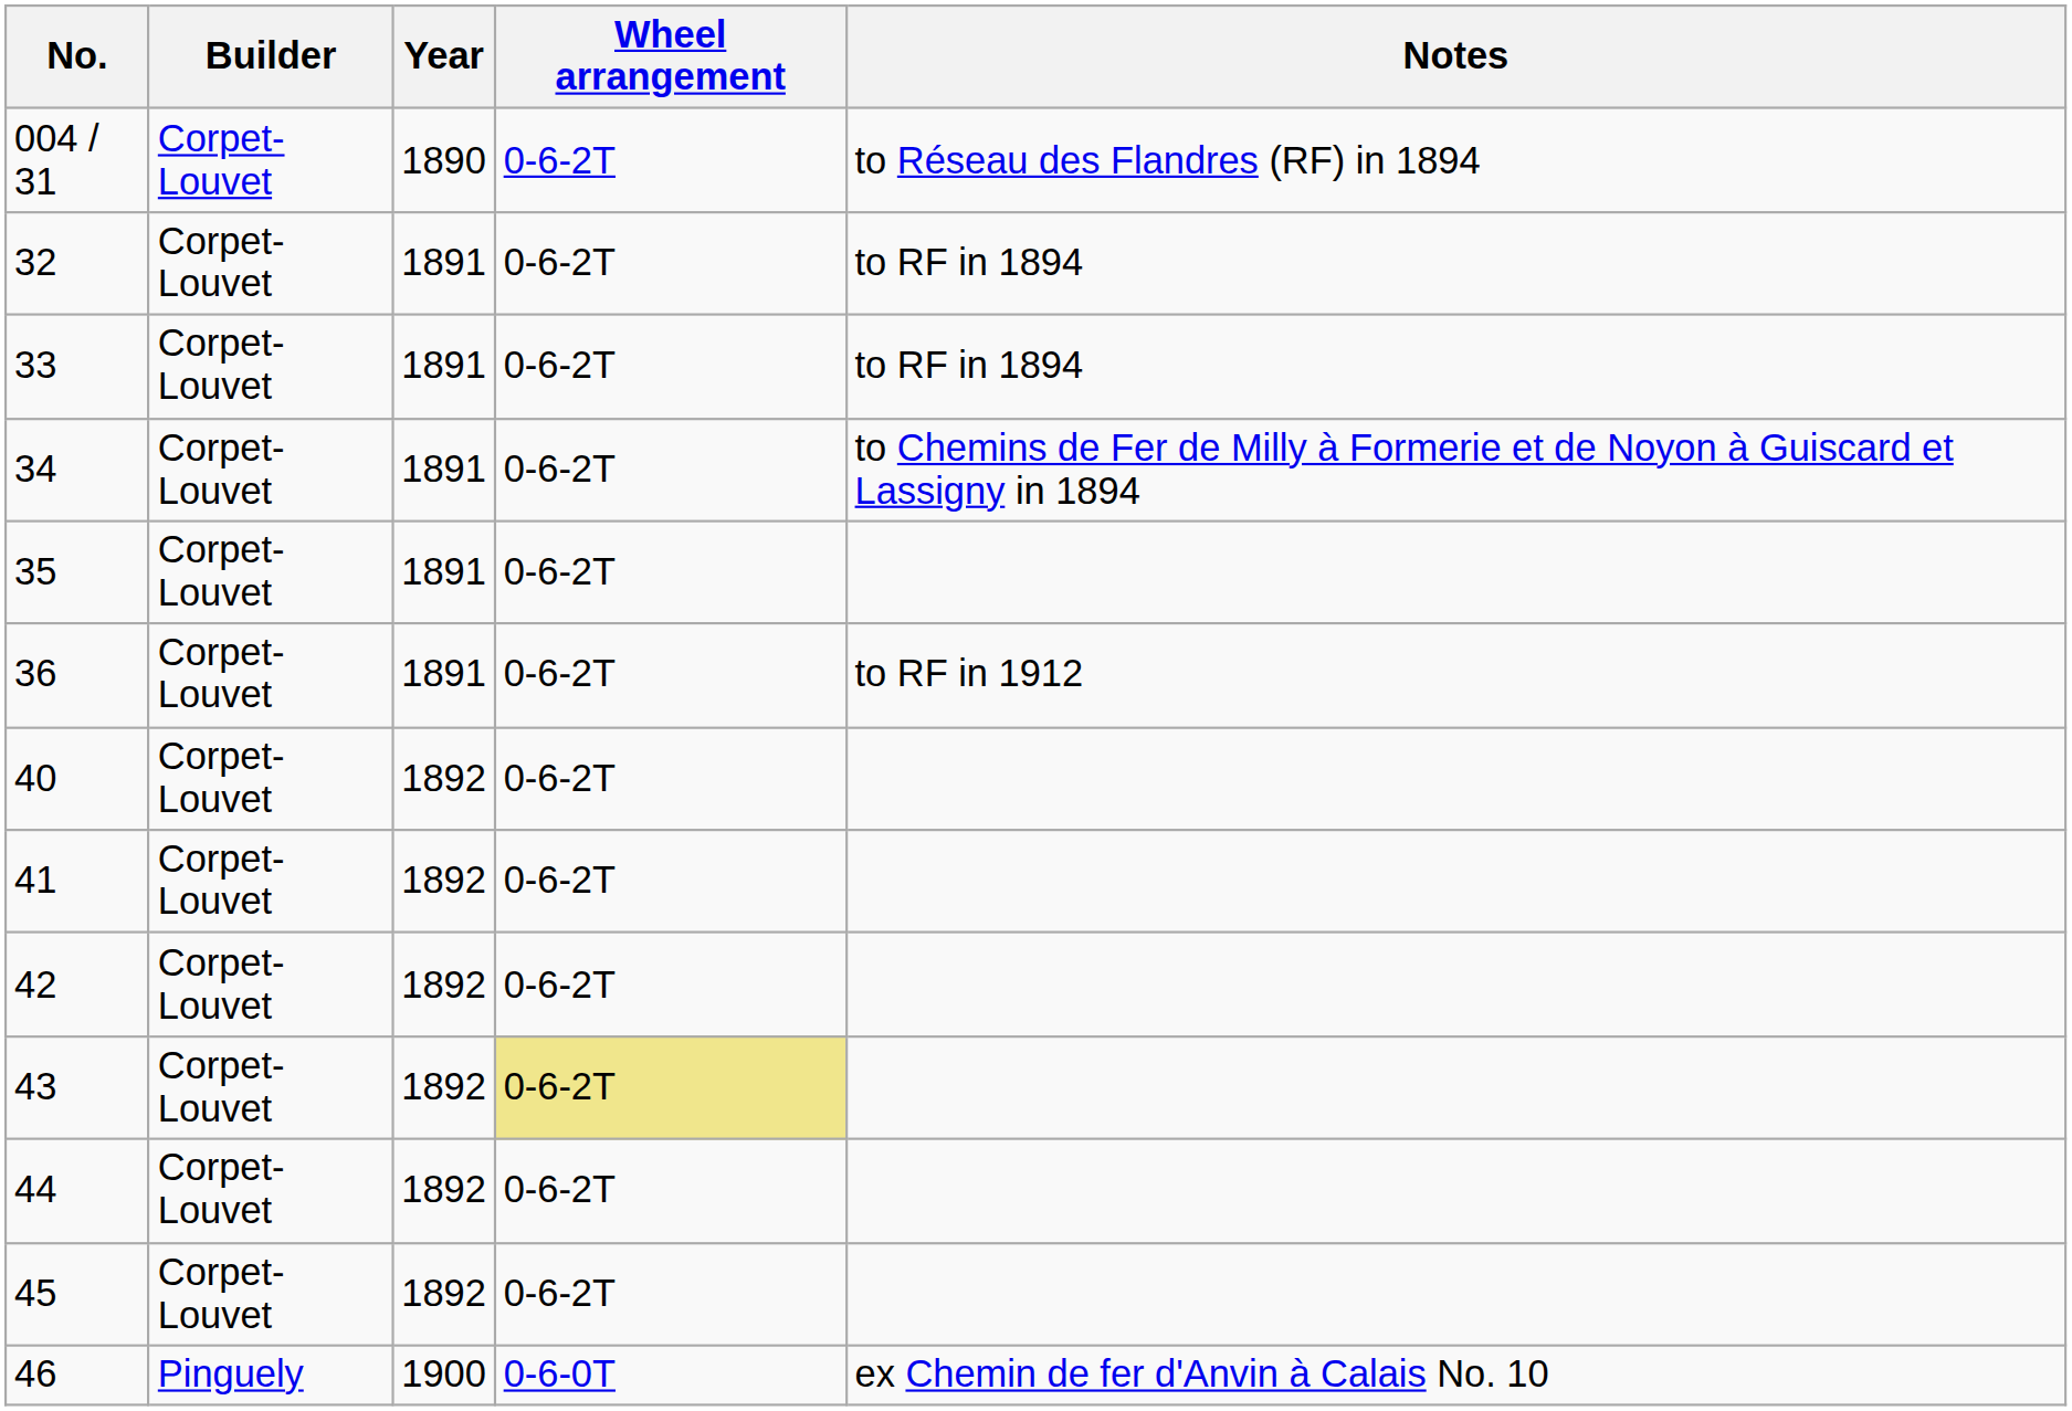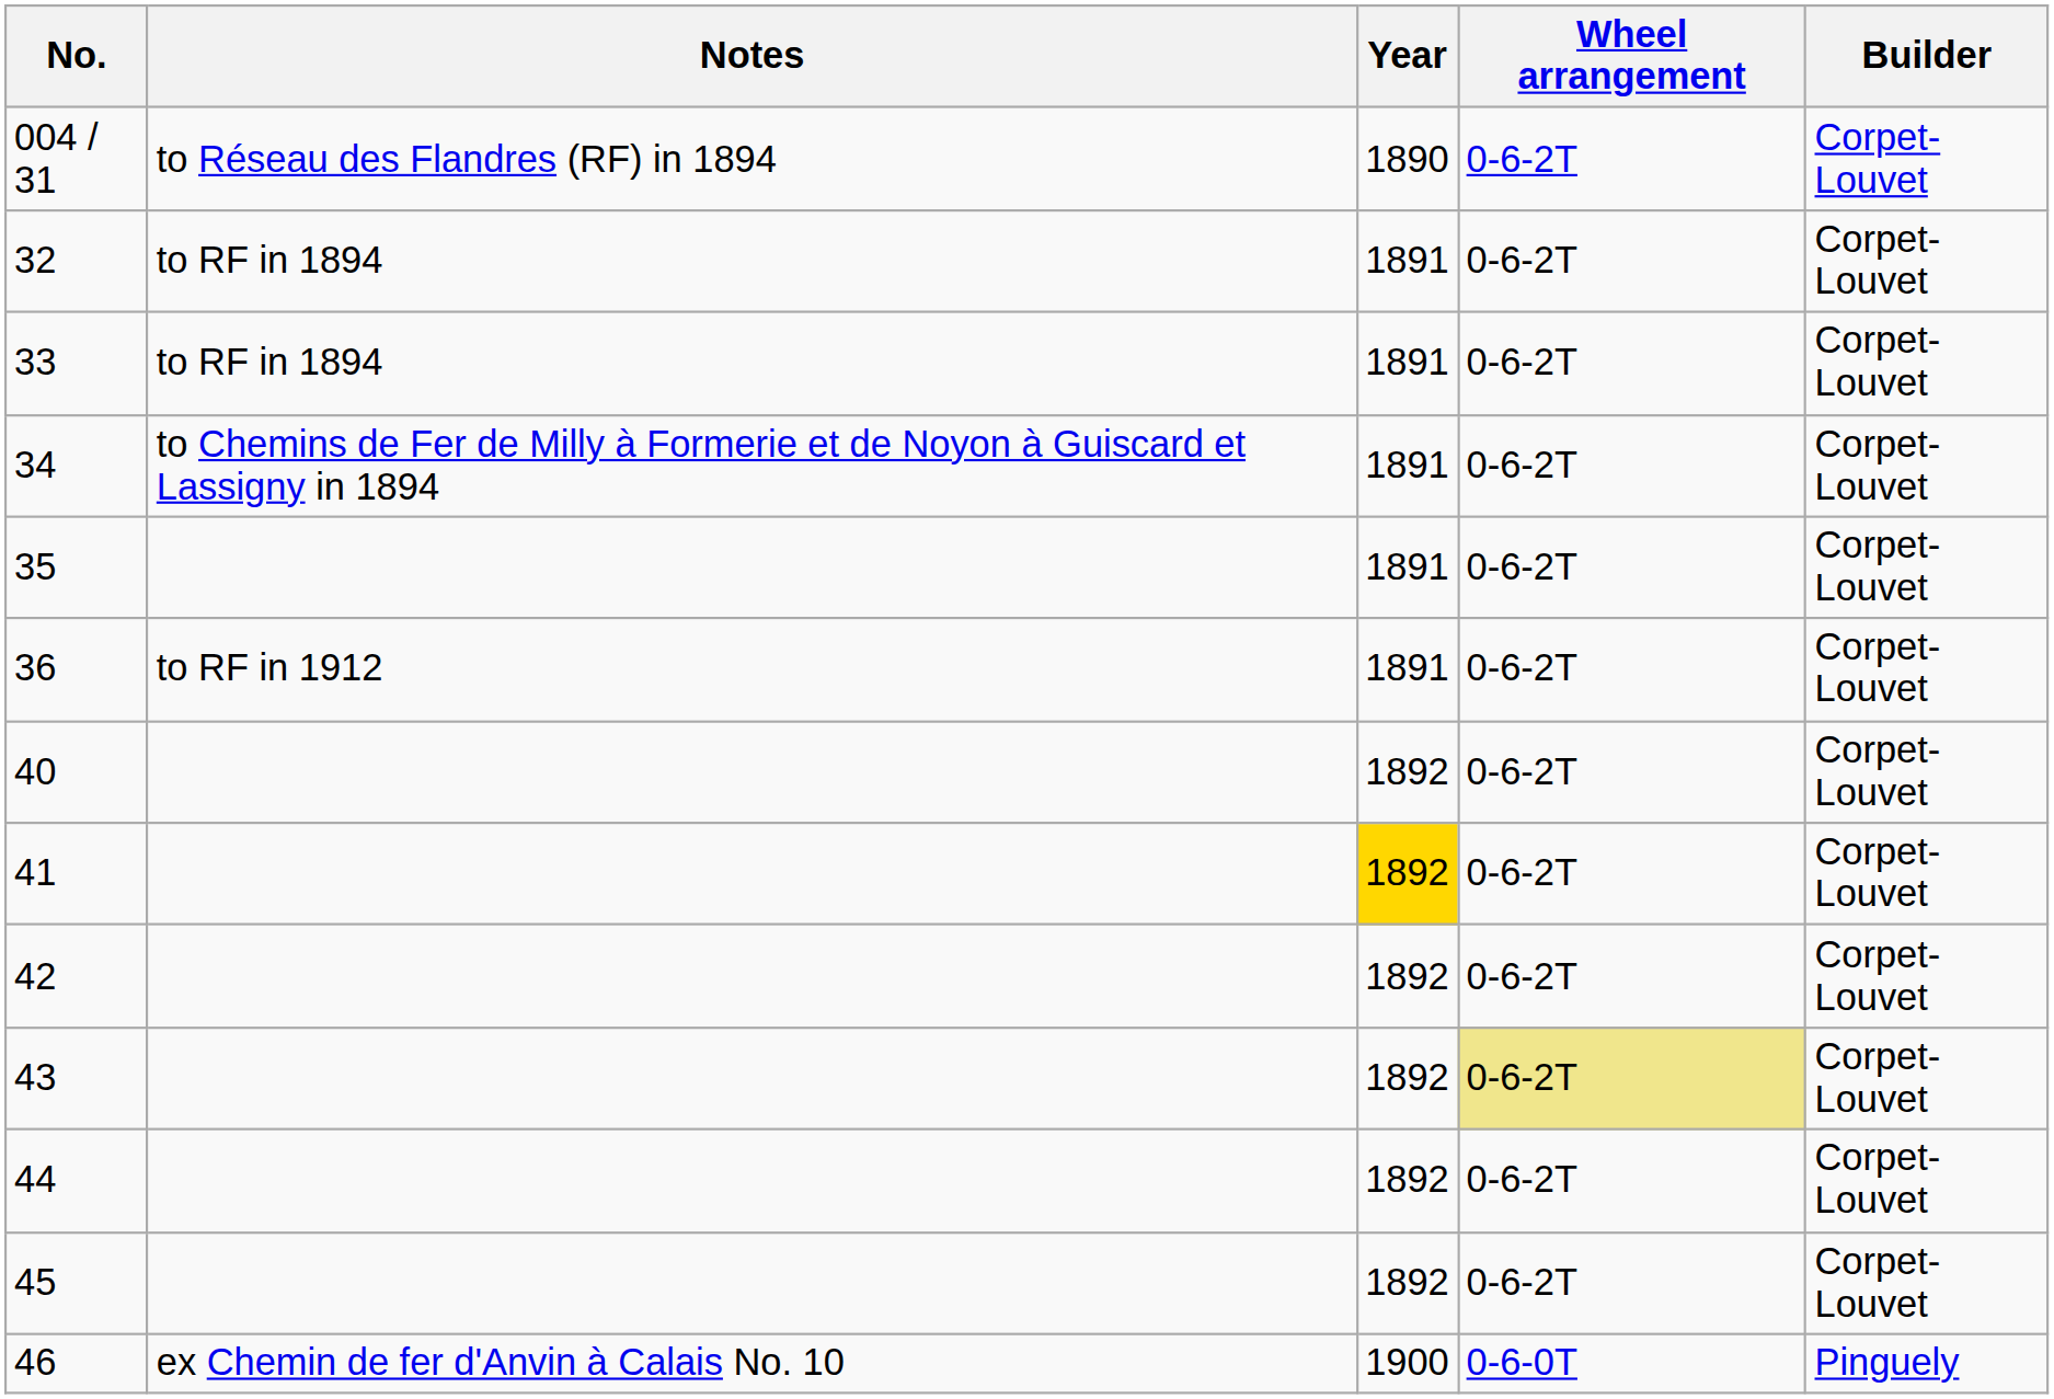columns swapped: Builder <-> Notes
41 | Year: no background -> gold background
